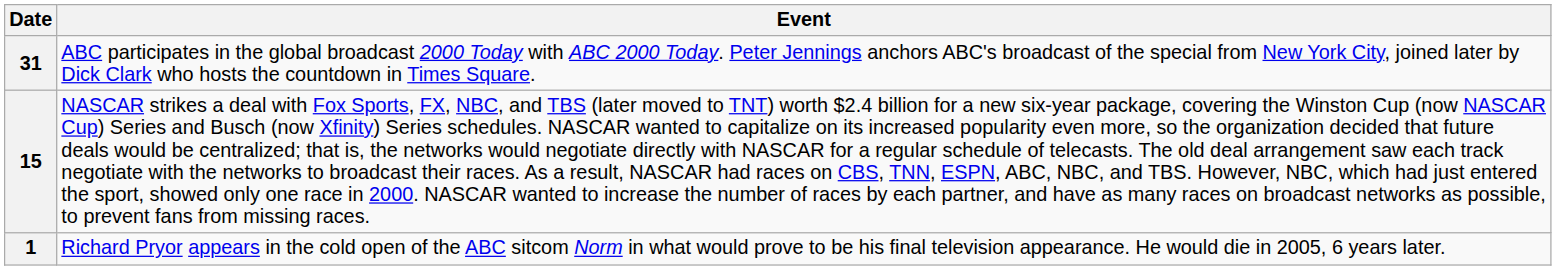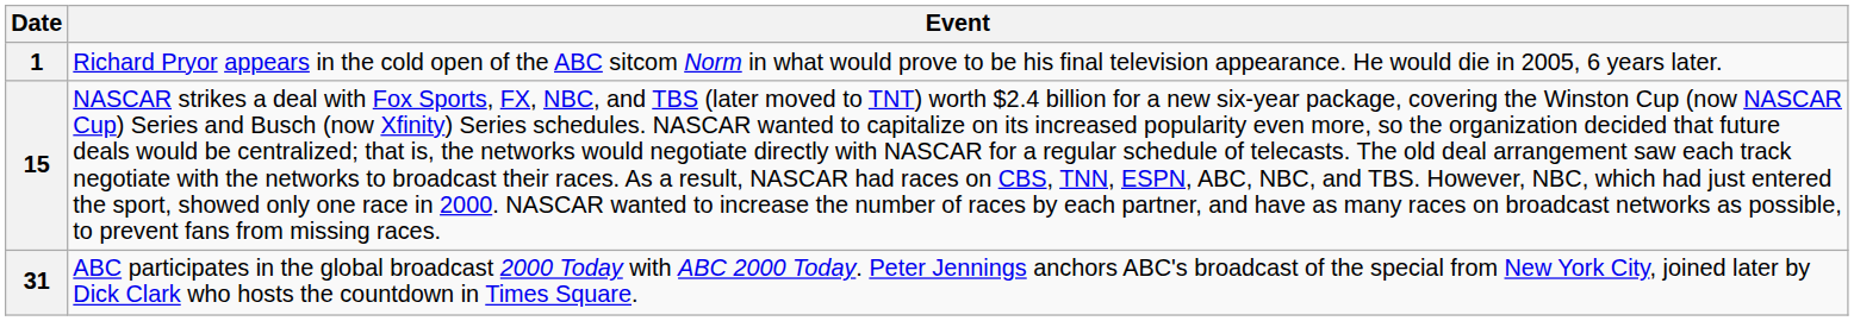rows swapped: 1 <-> 31
